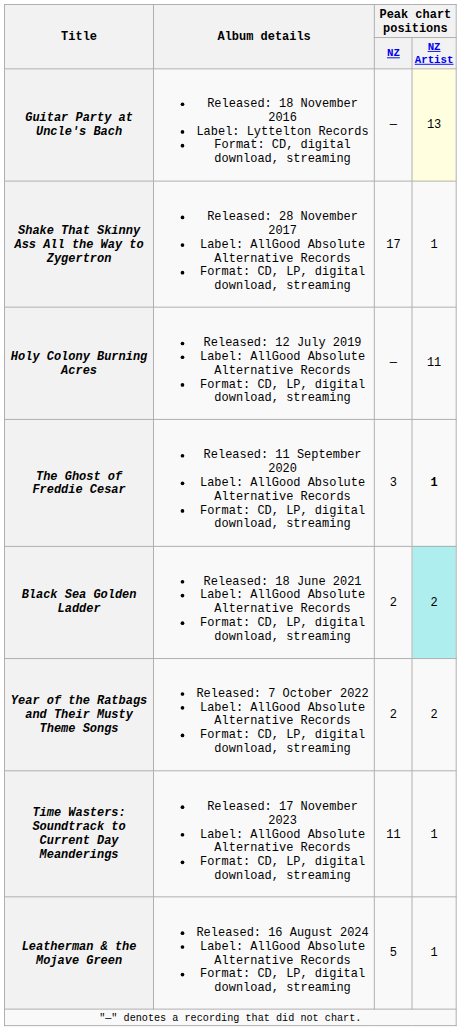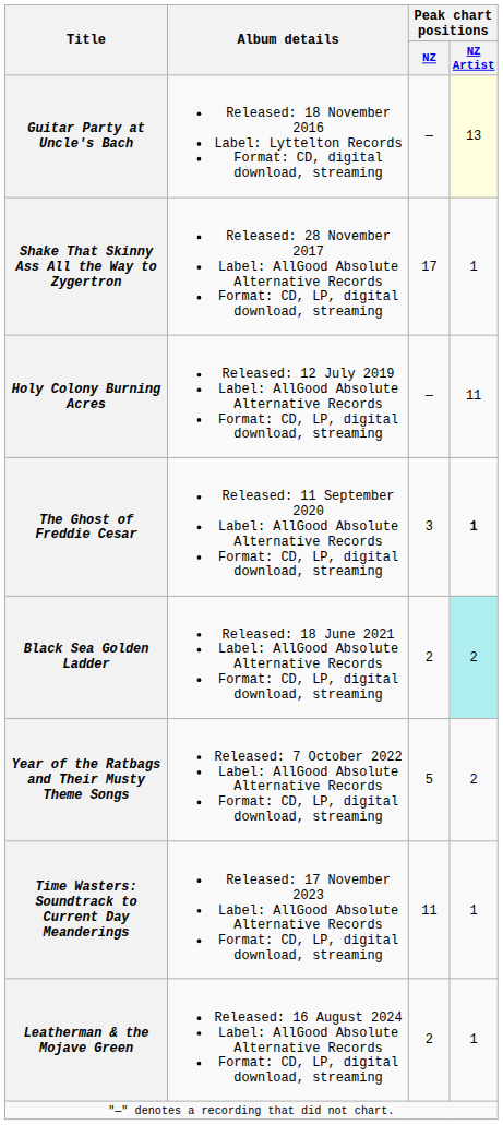Year of the Ratbags and Their Musty Theme Songs | Peak chart positions / NZ: 2 -> 5
Leatherman & the Mojave Green | Peak chart positions / NZ: 5 -> 2
